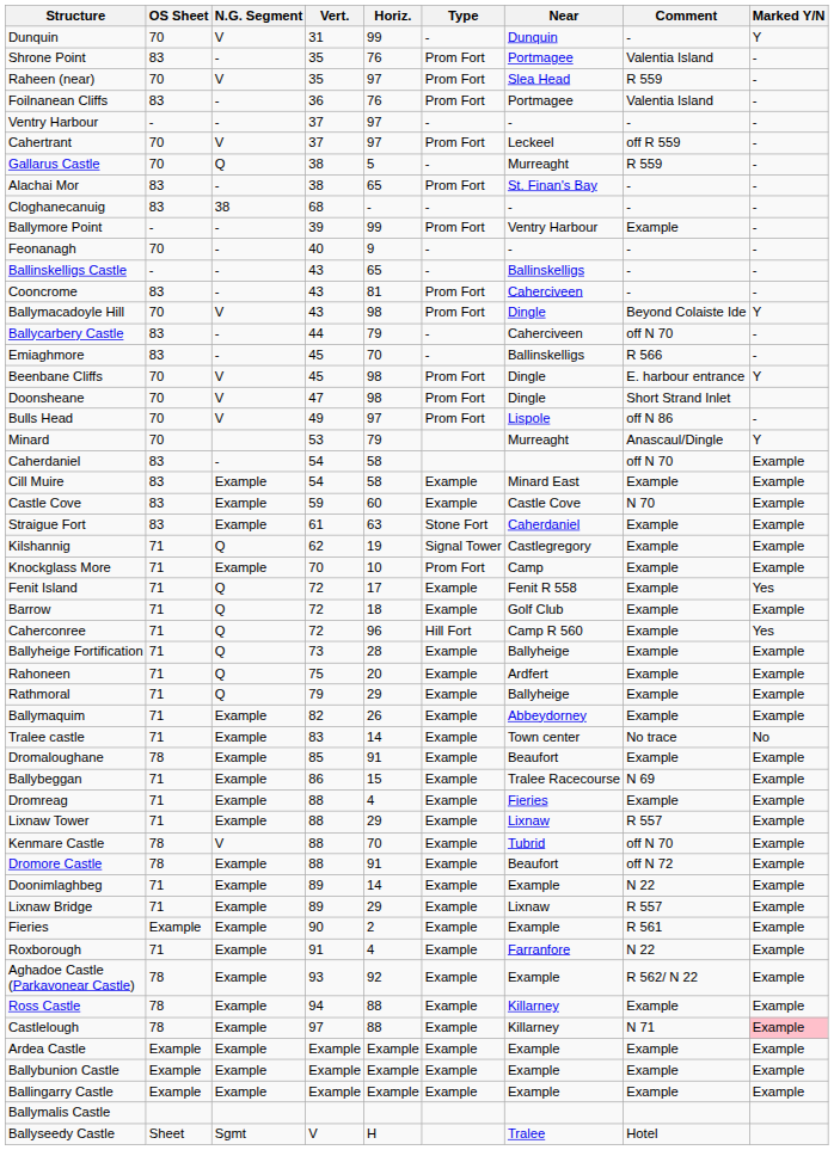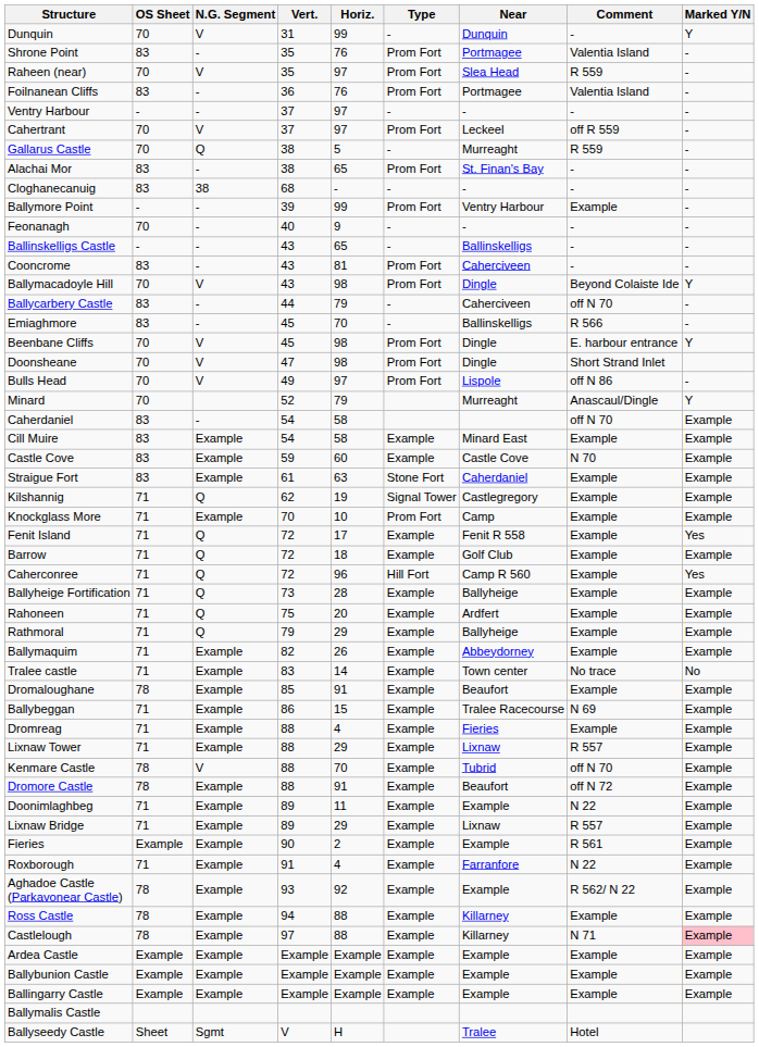Minard | Vert.: 53 -> 52
Doonimlaghbeg | Horiz.: 14 -> 11
